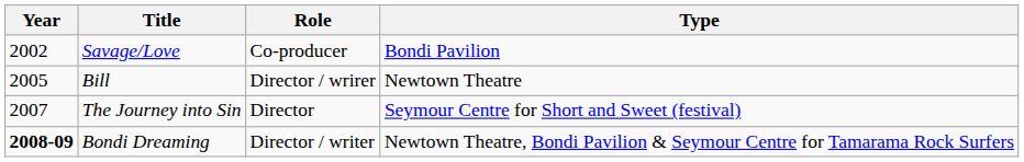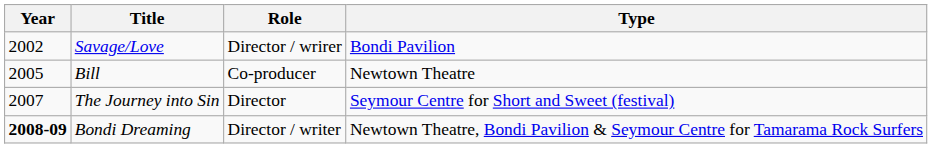Savage/Love | Role: Co-producer -> Director / wrirer
Bill | Role: Director / wrirer -> Co-producer
